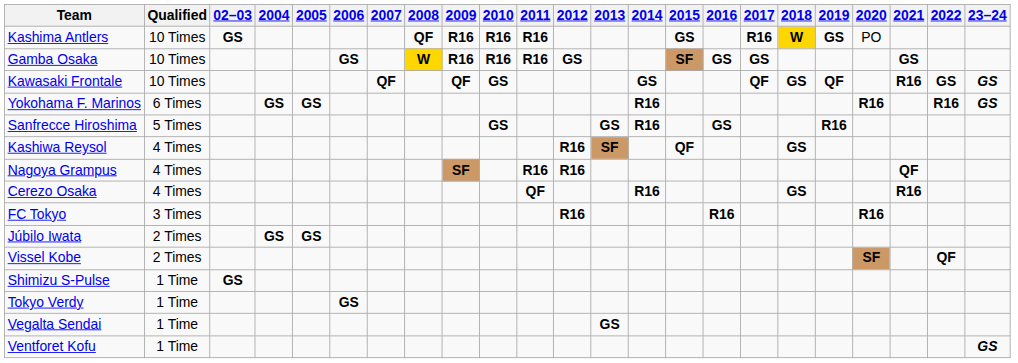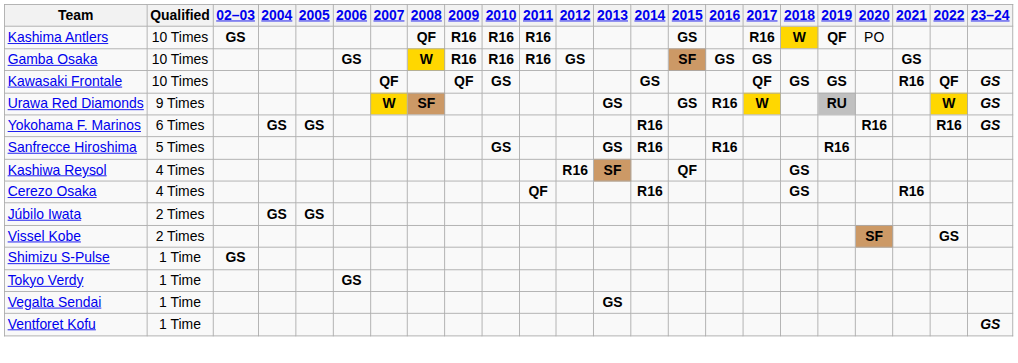Kashima Antlers | 2019: GS -> QF
Kawasaki Frontale | 2019: QF -> GS
Kawasaki Frontale | 2022: GS -> QF
+ row: Urawa Red Diamonds | 9 Times | W | SF | GS | GS | R16 | W | RU | W | GS
Sanfrecce Hiroshima | 2016: GS -> R16
- row: Nagoya Grampus | 4 Times | SF | R16 | R16 | QF
- row: FC Tokyo | 3 Times | R16 | R16 | R16
Vissel Kobe | 2022: QF -> GS
